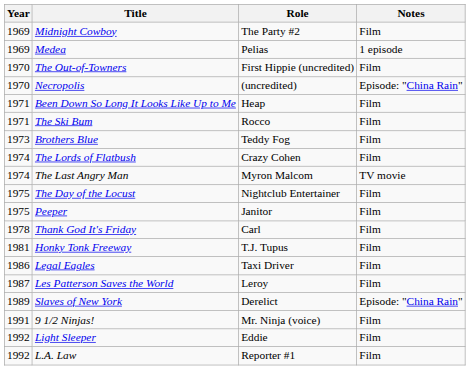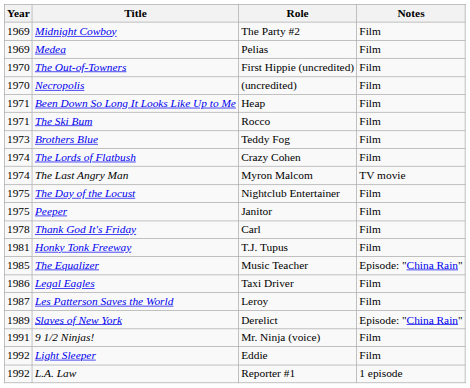Medea | Notes: 1 episode -> Film
Necropolis | Notes: Episode: "China Rain" -> Film
+ row: 1985 | The Equalizer | Music Teacher | Episode: "China Rain"
L.A. Law | Notes: Film -> 1 episode
